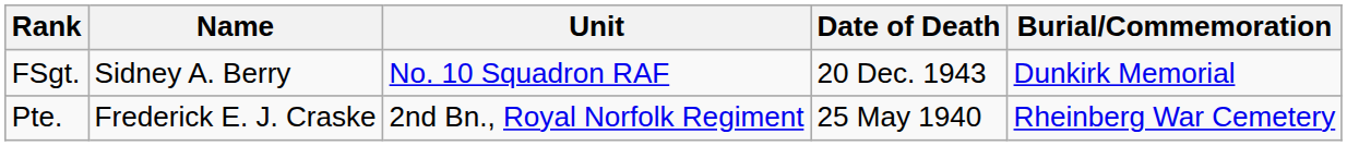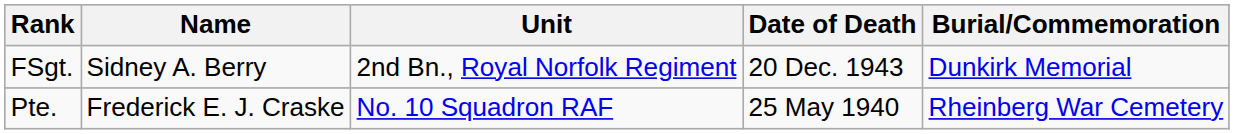FSgt. | Unit: No. 10 Squadron RAF -> 2nd Bn., Royal Norfolk Regiment
Pte. | Unit: 2nd Bn., Royal Norfolk Regiment -> No. 10 Squadron RAF
